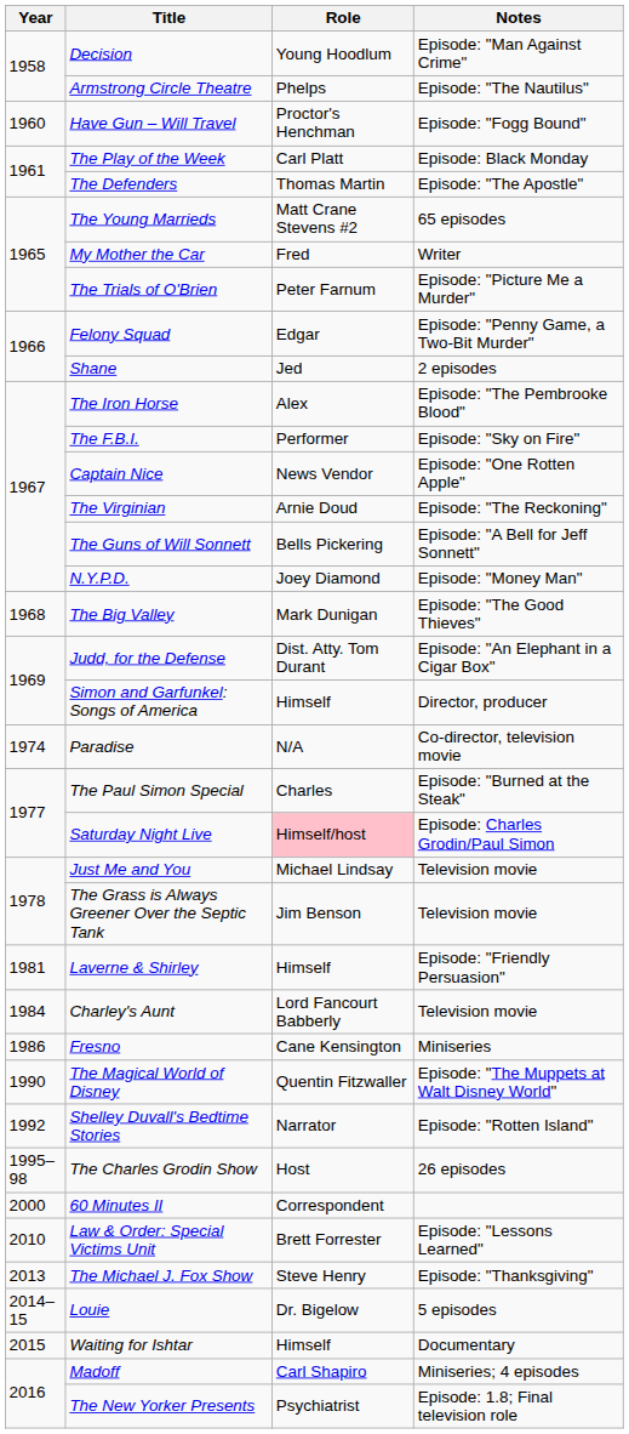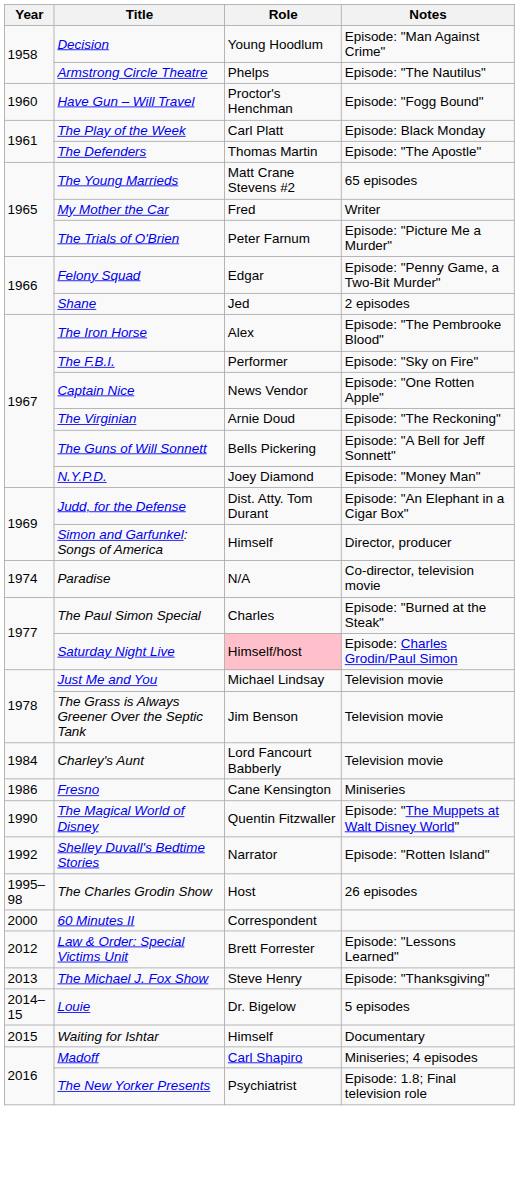- row: 1968 | The Big Valley | Mark Dunigan | Episode: "The Good Thieves"
- row: 1981 | Laverne & Shirley | Himself | Episode: "Friendly Persuasion"
Law & Order: Special Victims Unit | Year: 2010 -> 2012
